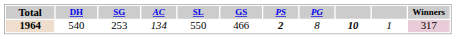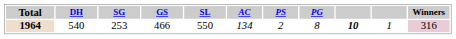columns swapped: GS <-> AC
1964 | PS: bold -> normal
1964 | Winners: 317 -> 316
